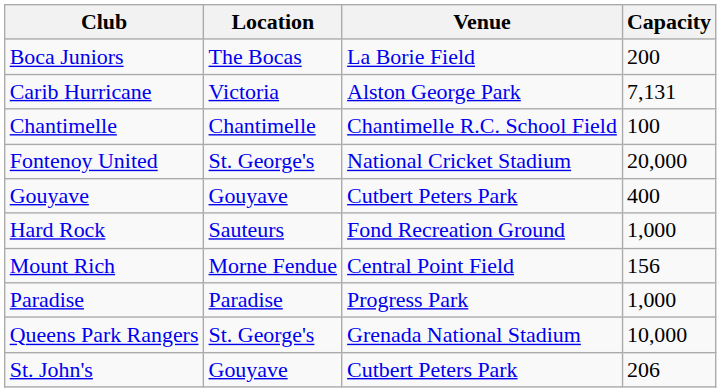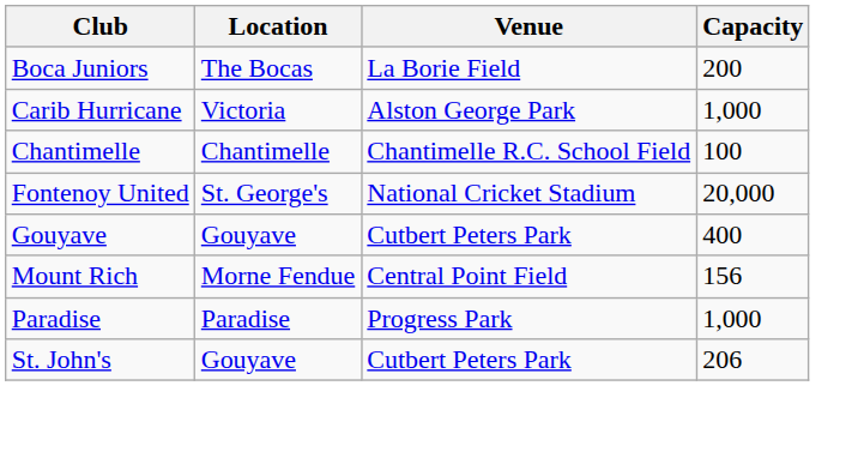Carib Hurricane | Capacity: 7,131 -> 1,000
- row: Hard Rock | Sauteurs | Fond Recreation Ground | 1,000
- row: Queens Park Rangers | St. George's | Grenada National Stadium | 10,000
